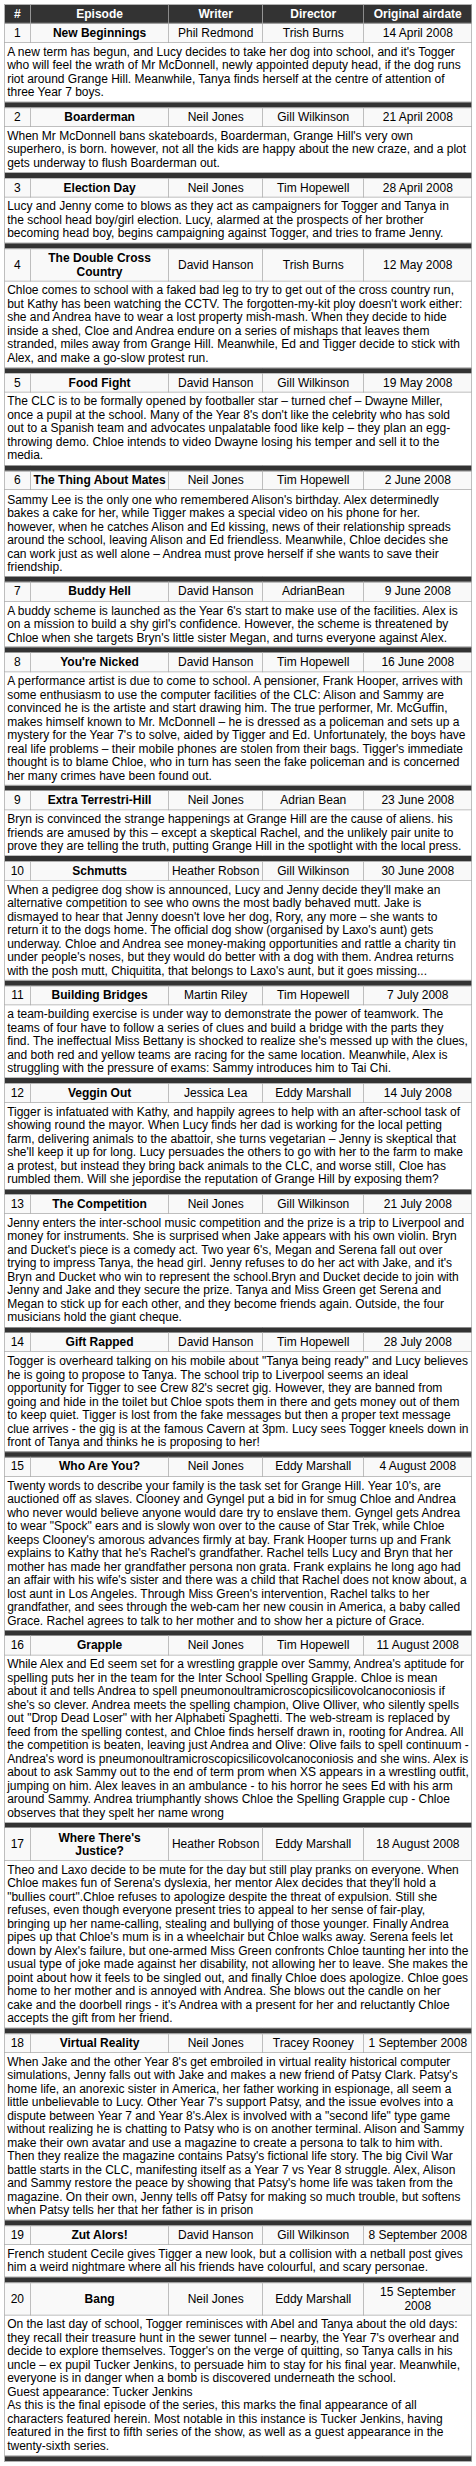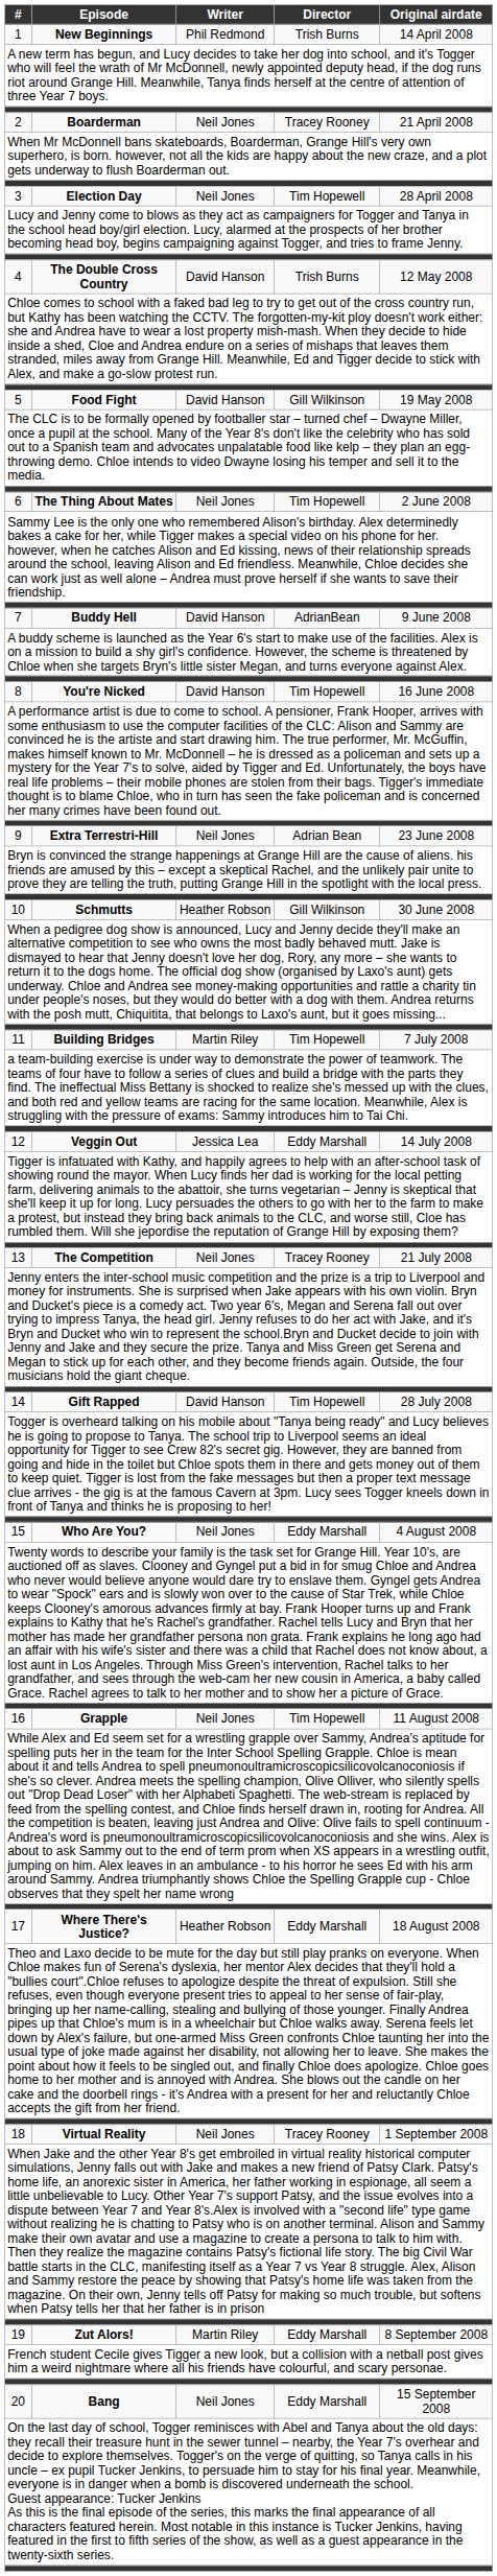2 | Director: Gill Wilkinson -> Tracey Rooney
13 | Director: Gill Wilkinson -> Tracey Rooney
19 | Writer: David Hanson -> Martin Riley
19 | Director: Gill Wilkinson -> Eddy Marshall
